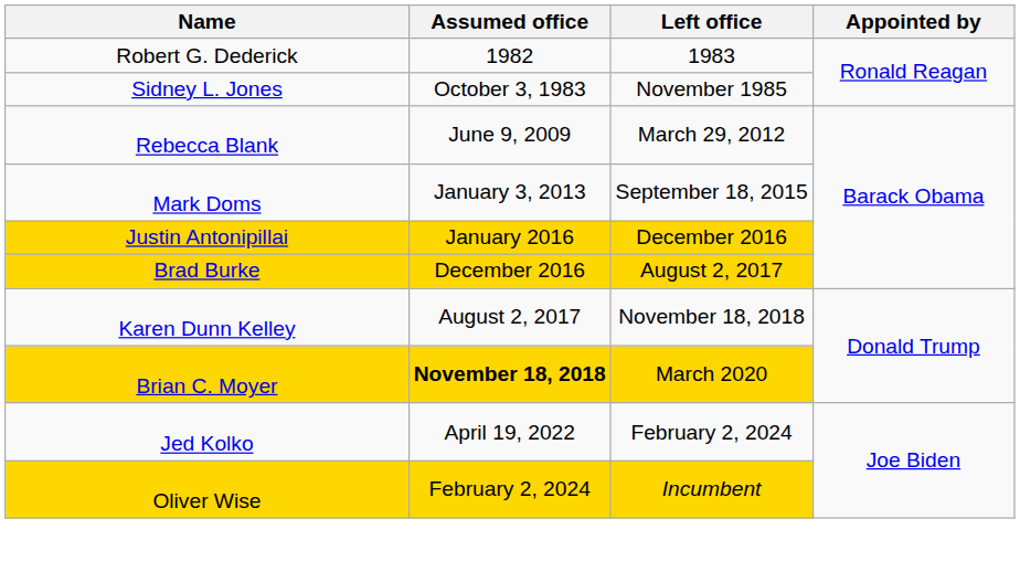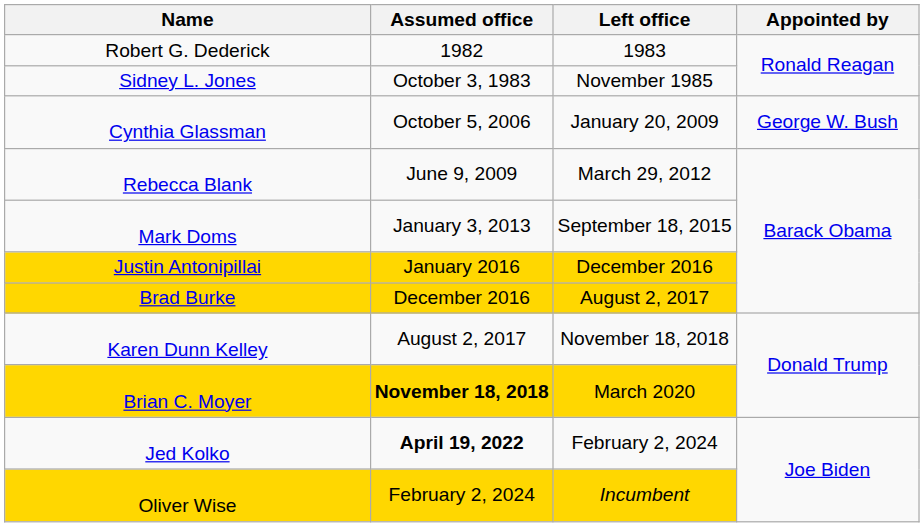+ row: Cynthia Glassman | October 5, 2006 | January 20, 2009 | George W. Bush
Jed Kolko | Assumed office: normal -> bold
